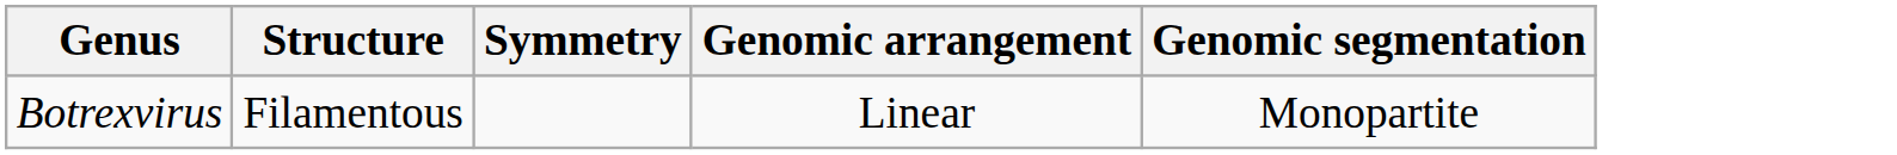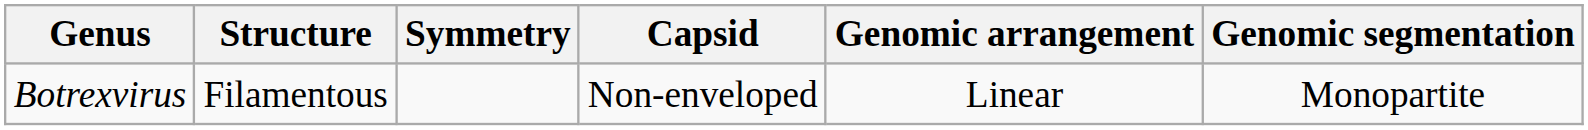+ column: Capsid | Non-enveloped
